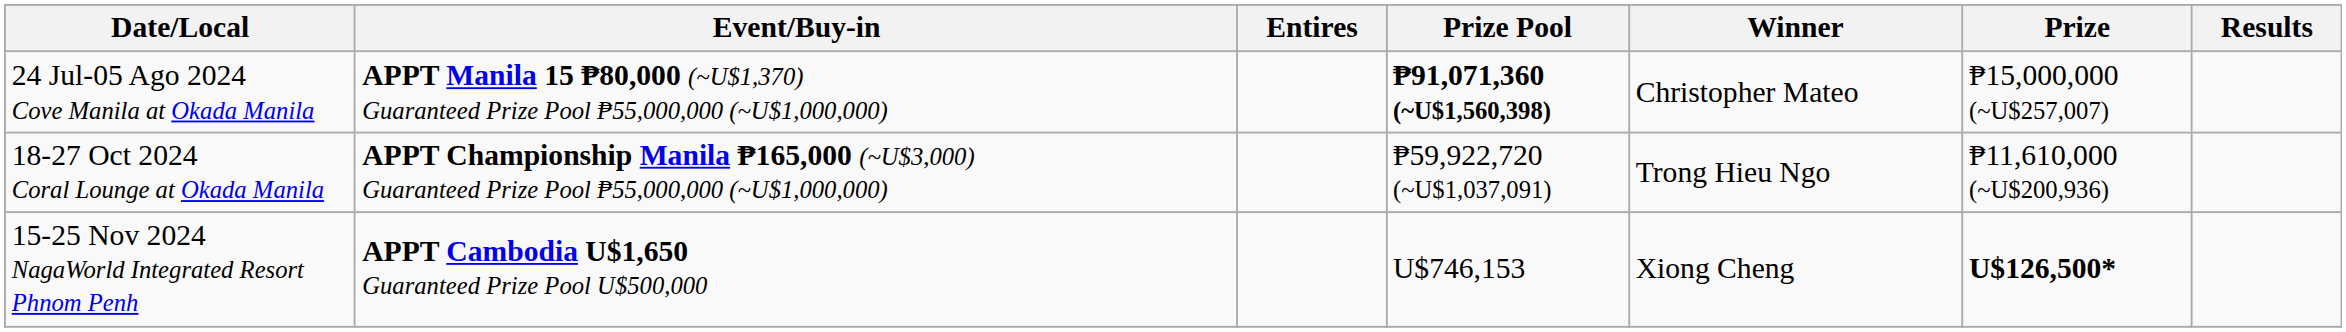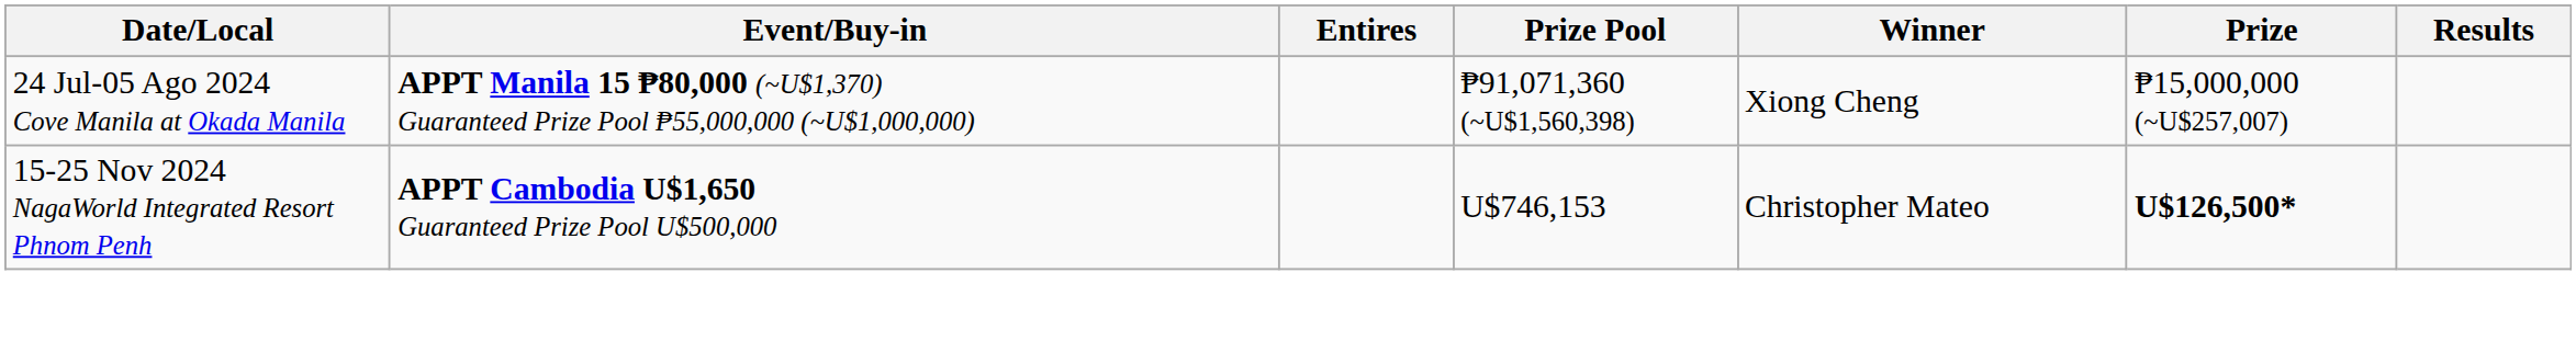24 Jul-05 Ago 2024 Cove Manila at Okada Manila | Prize Pool: bold -> normal
24 Jul-05 Ago 2024 Cove Manila at Okada Manila | Winner: Christopher Mateo -> Xiong Cheng
- row: 18-27 Oct 2024 Coral Lounge at Okada Manila | APPT Championship Manila ₱165,000 (~U$3,000) Guaranteed Prize Pool ₱55,000,000 (~U$1,000,000) | ₱59,922,720 (~U$1,037,091) | Trong Hieu Ngo | ₱11,610,000 (~U$200,936)
15-25 Nov 2024 NagaWorld Integrated Resort Phnom Penh | Winner: Xiong Cheng -> Christopher Mateo
